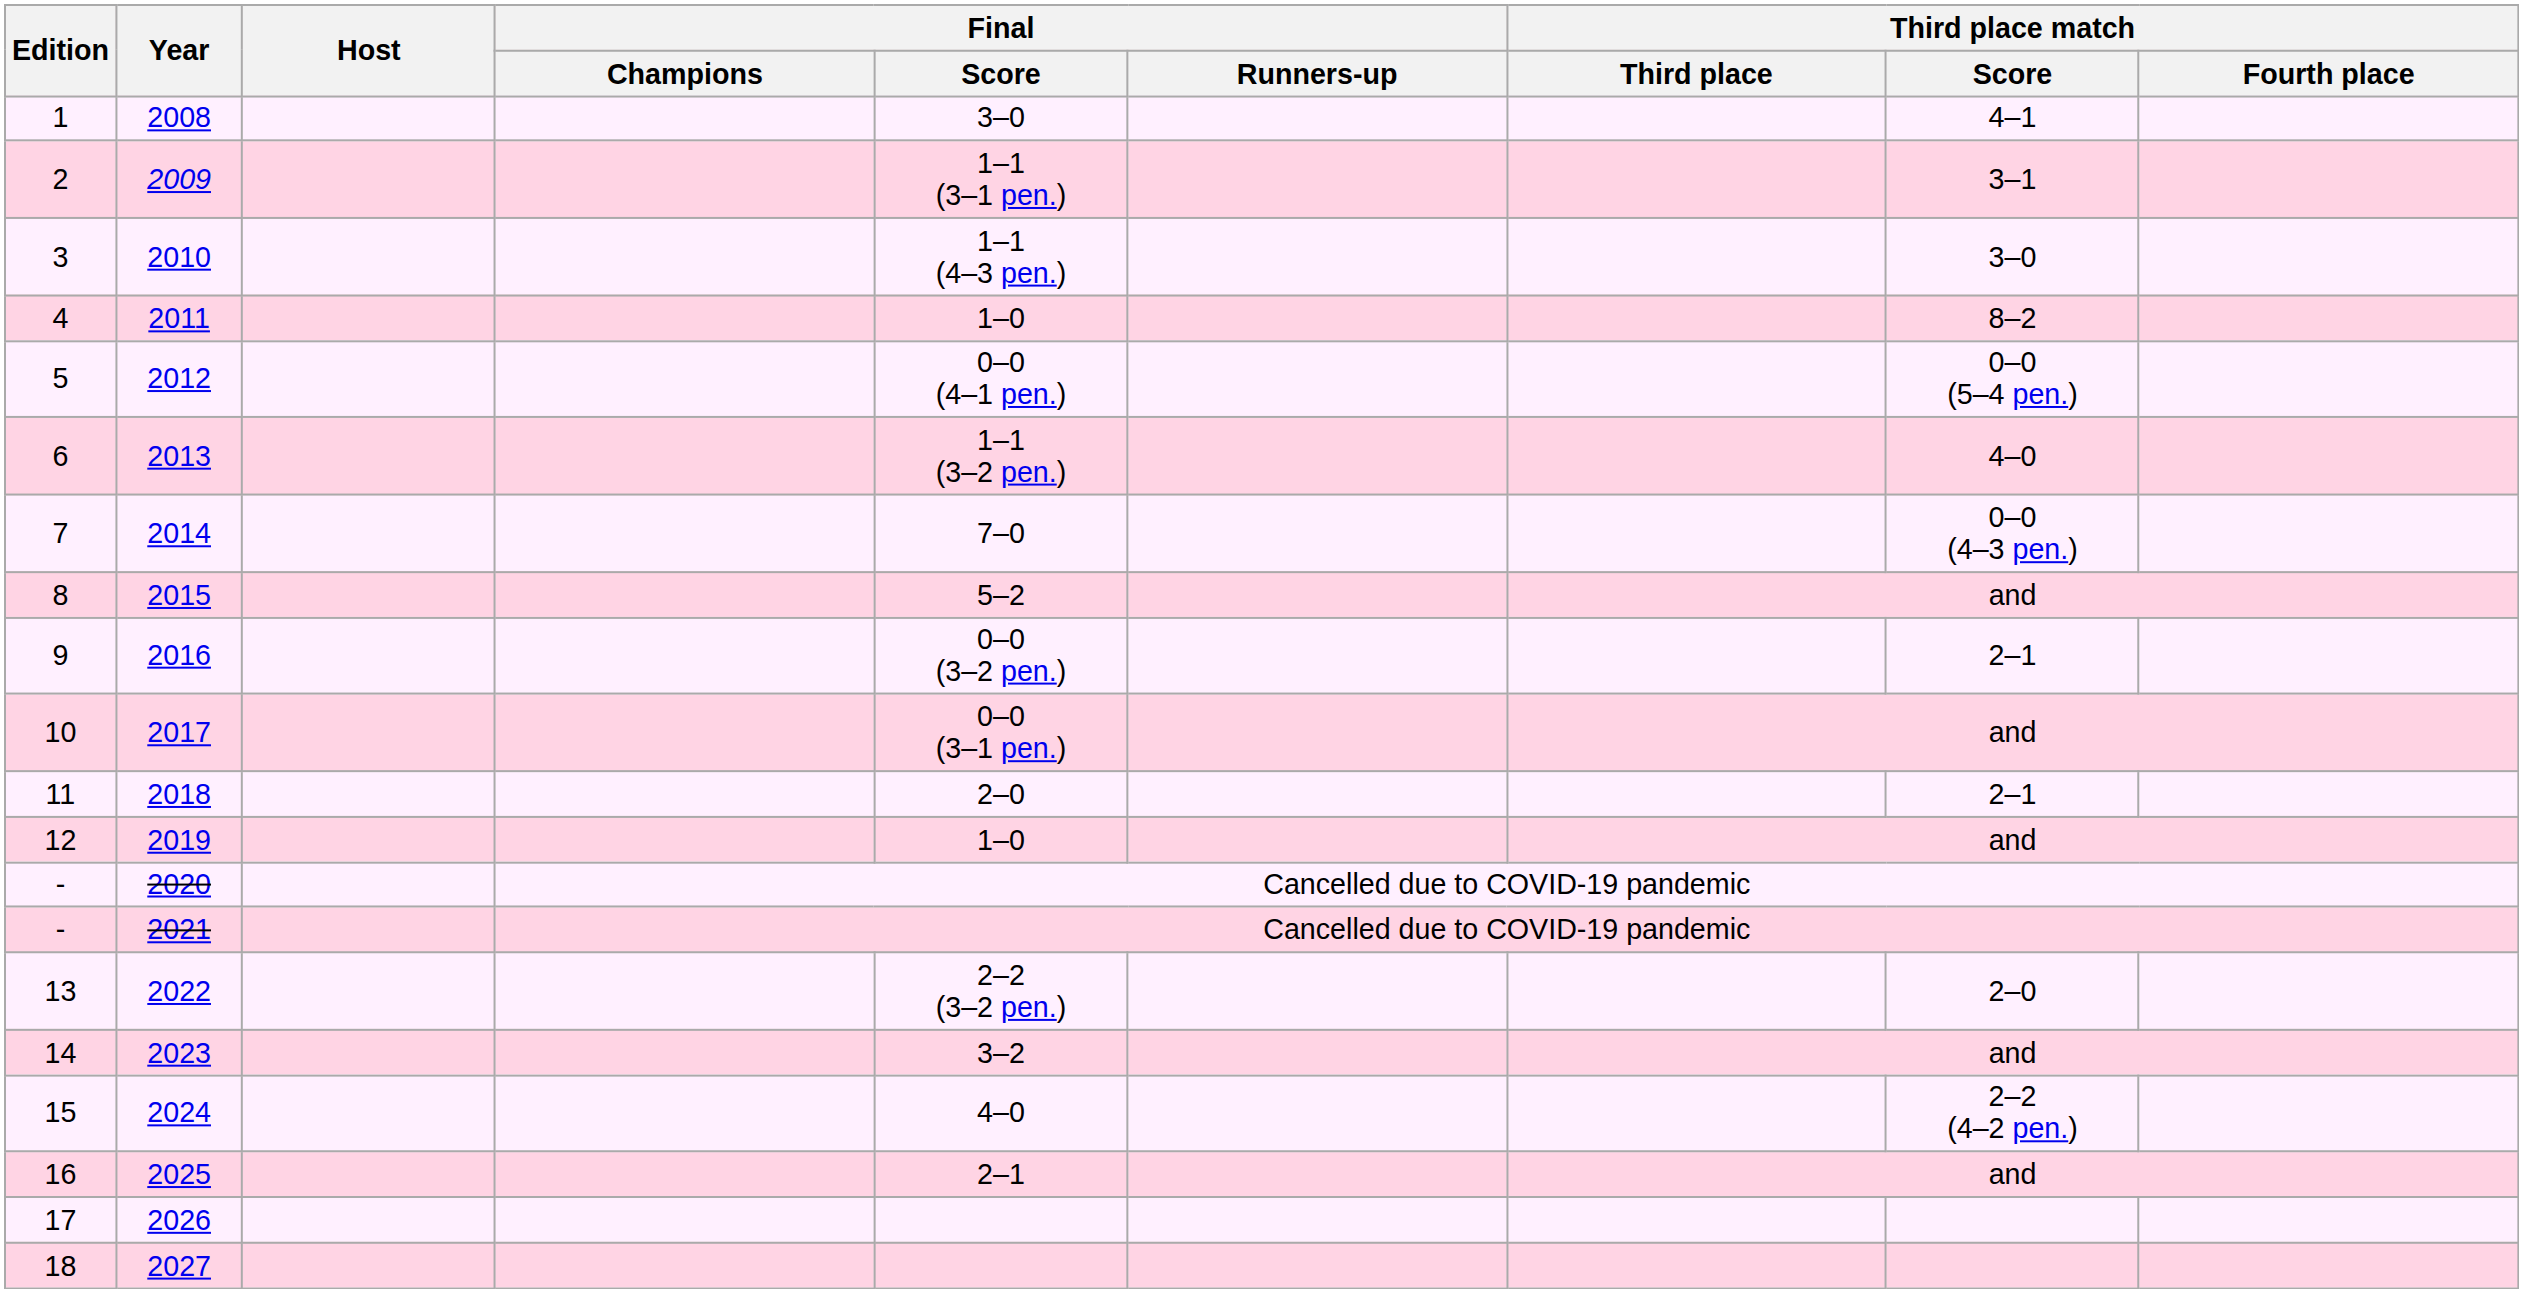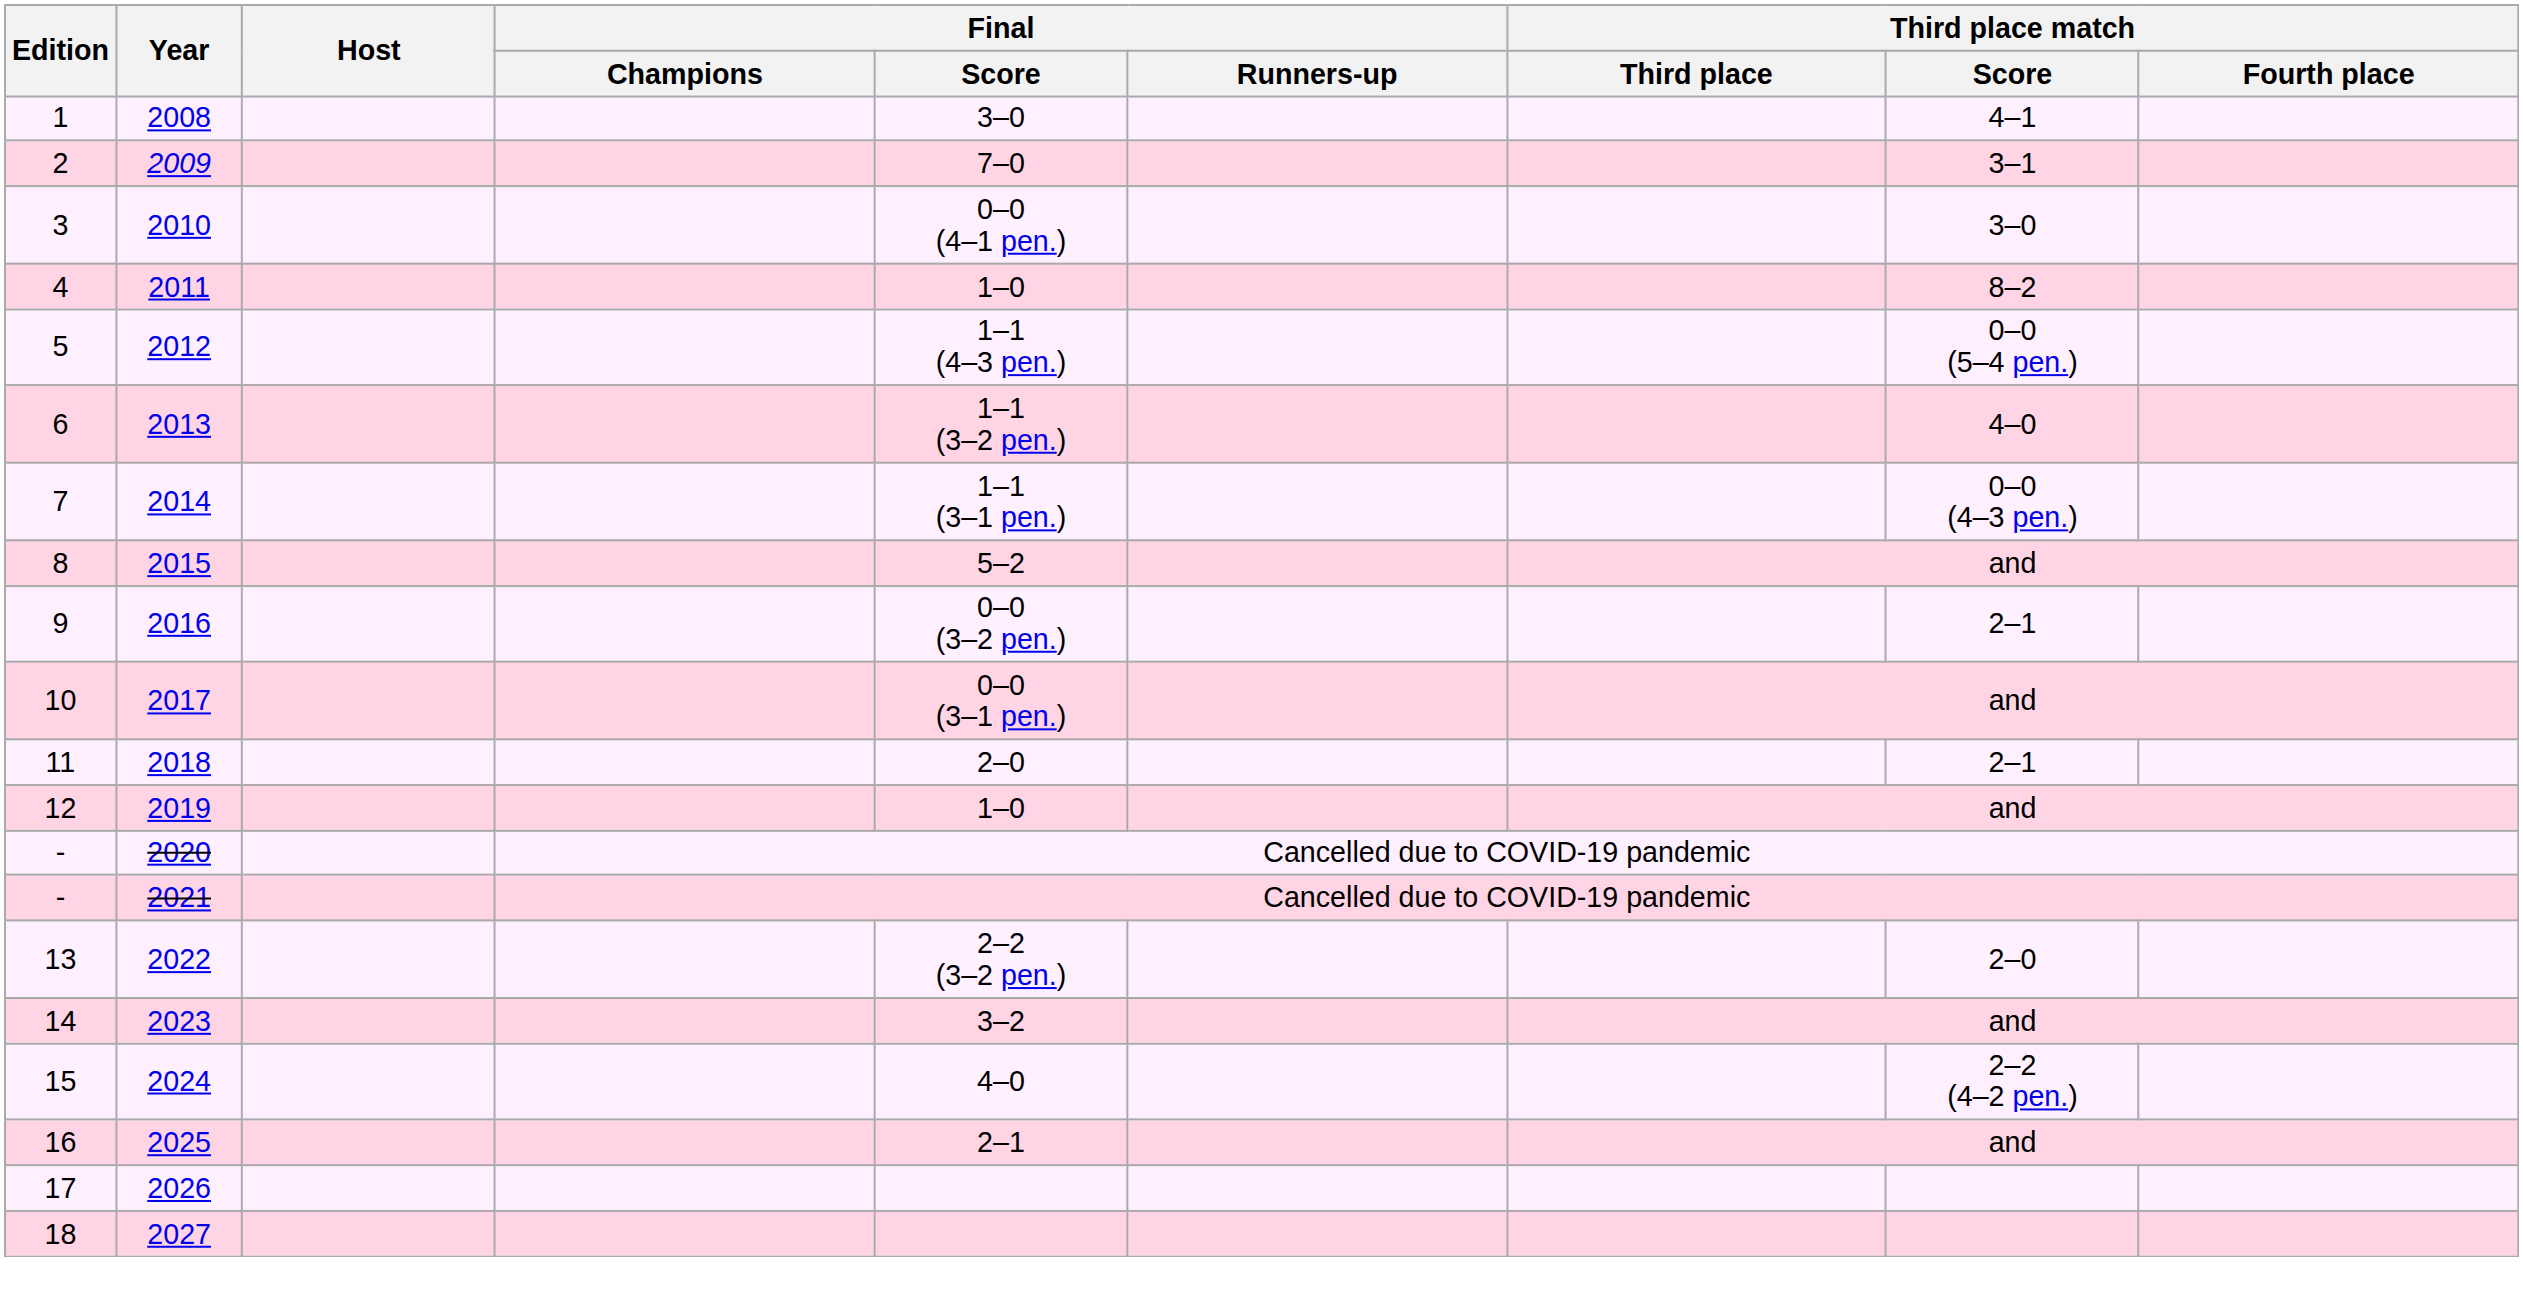2009 | Final / Score: 1–1 (3–1 pen.) -> 7–0
2010 | Final / Score: 1–1 (4–3 pen.) -> 0–0 (4–1 pen.)
2012 | Final / Score: 0–0 (4–1 pen.) -> 1–1 (4–3 pen.)
2014 | Final / Score: 7–0 -> 1–1 (3–1 pen.)
